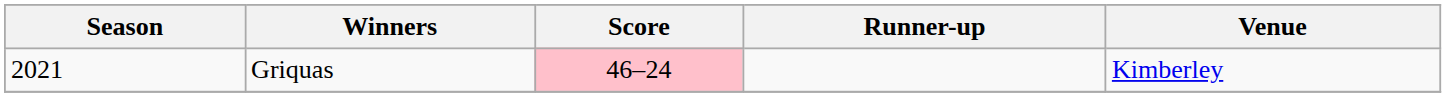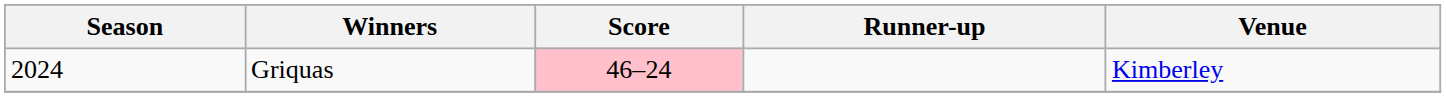Griquas | Season: 2021 -> 2024
